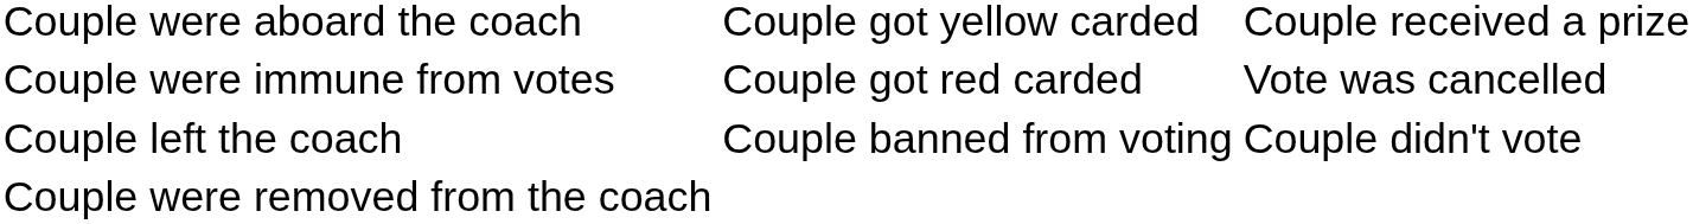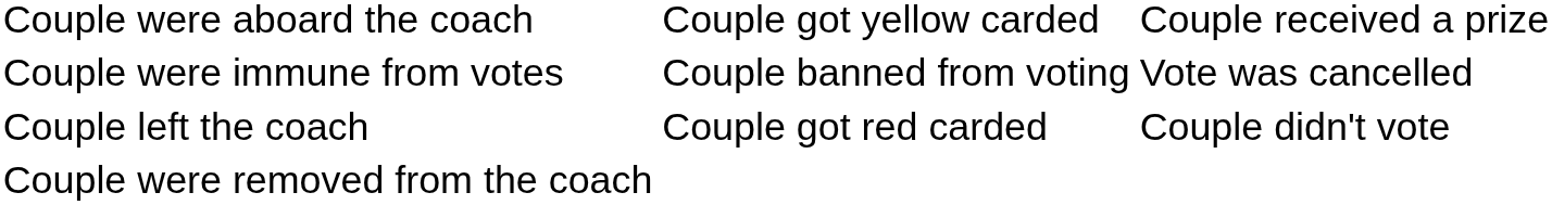Couple were immune from votes | column 2: Couple got red carded -> Couple banned from voting
Couple left the coach | column 2: Couple banned from voting -> Couple got red carded
